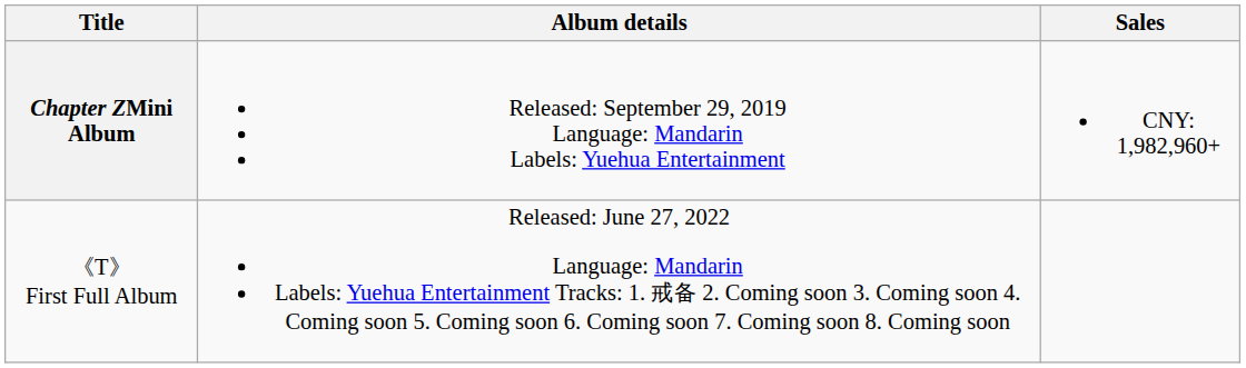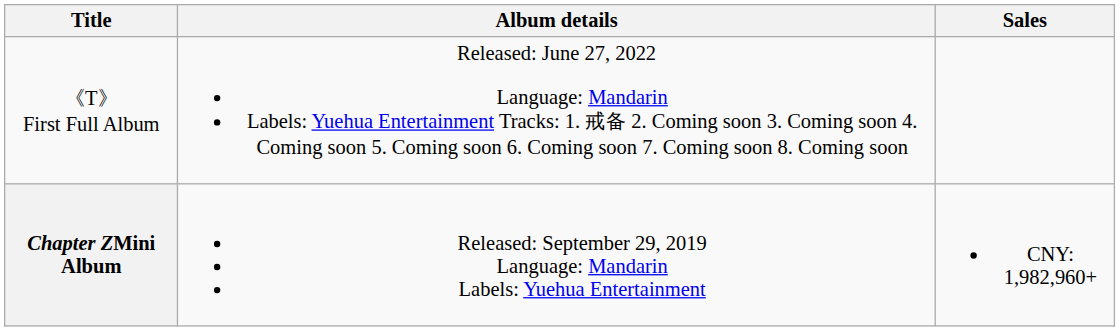rows swapped: Chapter ZMini Album <-> 《T》 First Full Album
